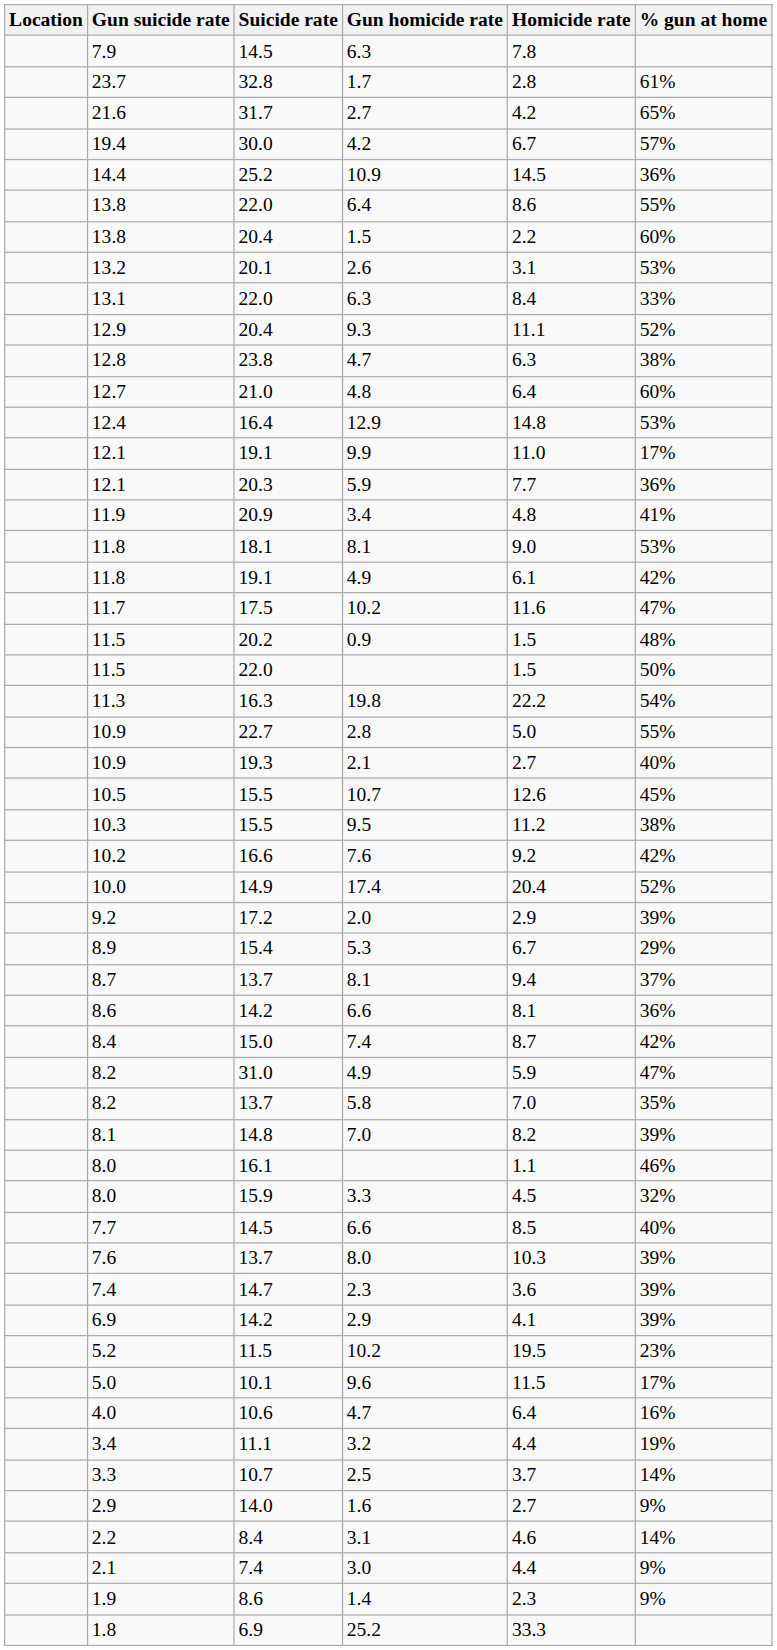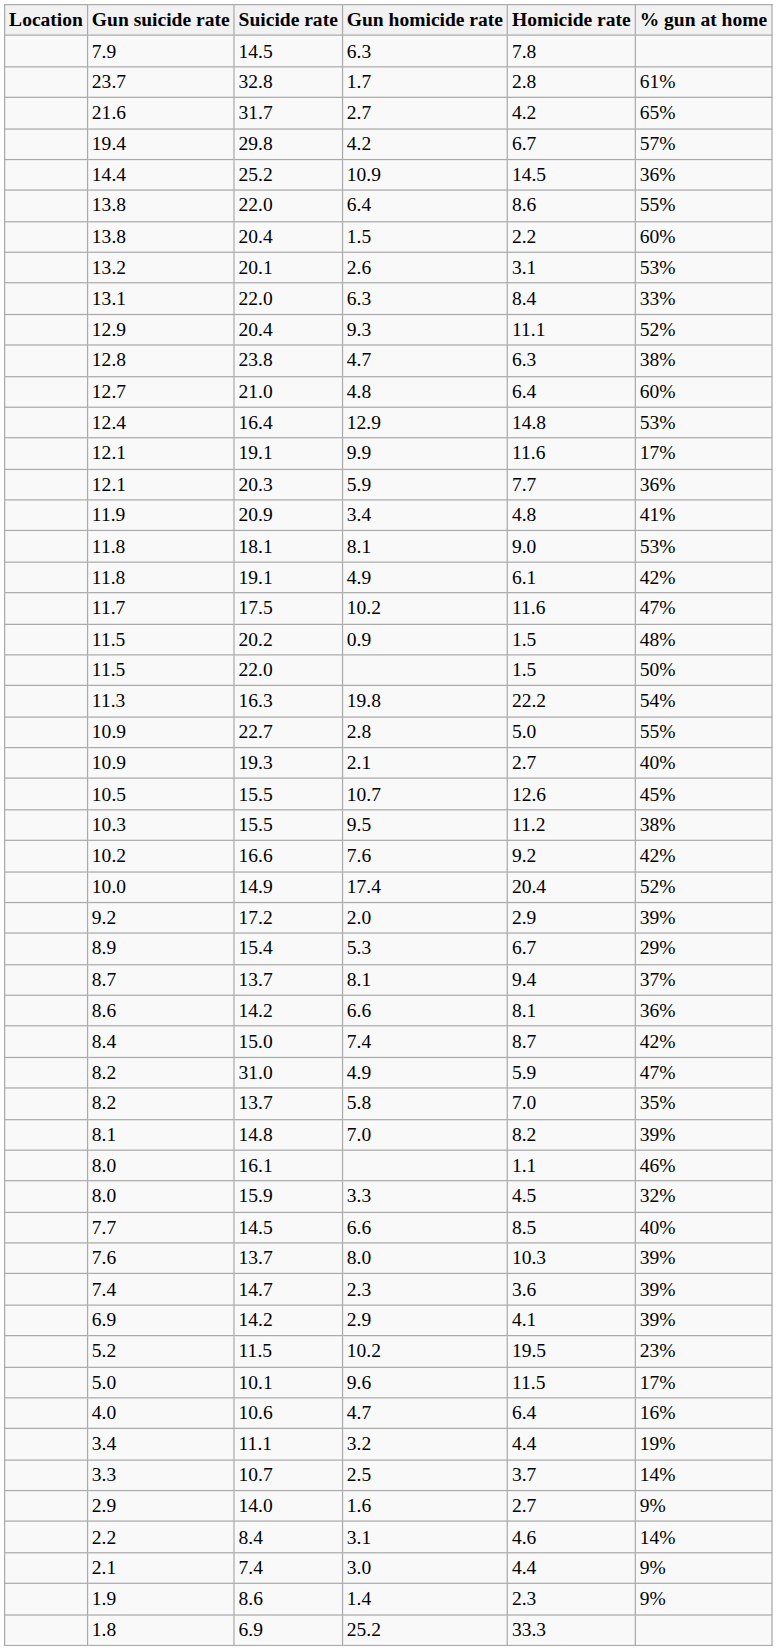19.4 | Suicide rate: 30.0 -> 29.8
12.1 / 9.9 | Homicide rate: 11.0 -> 11.6
